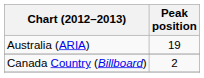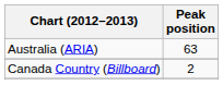Australia (ARIA) | Peak position: 19 -> 63
